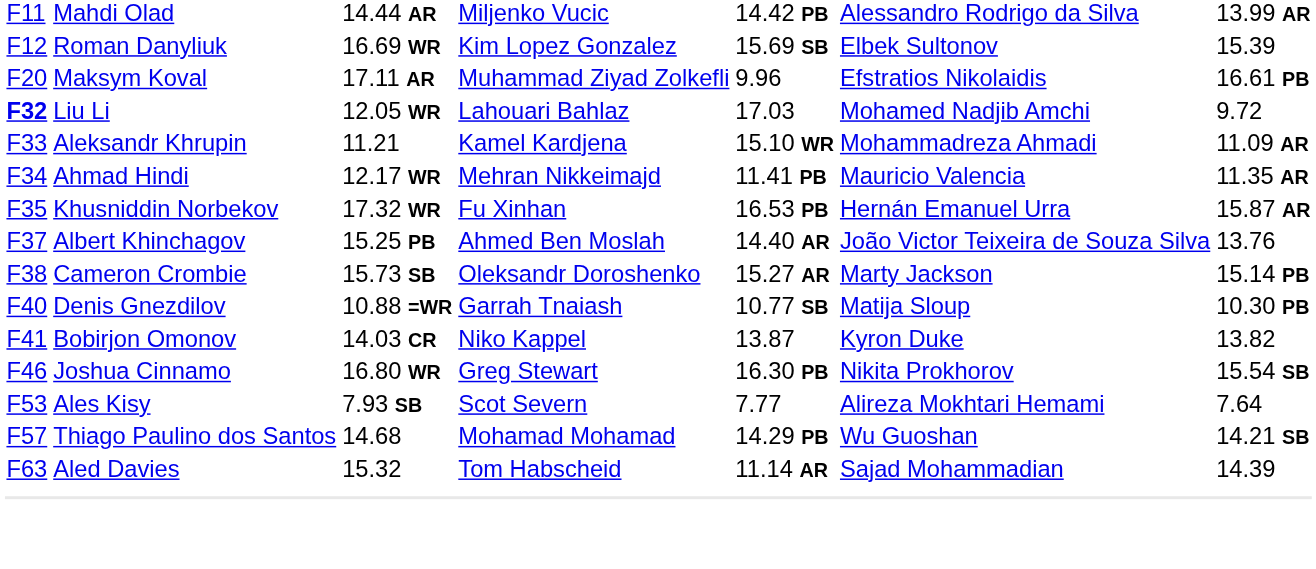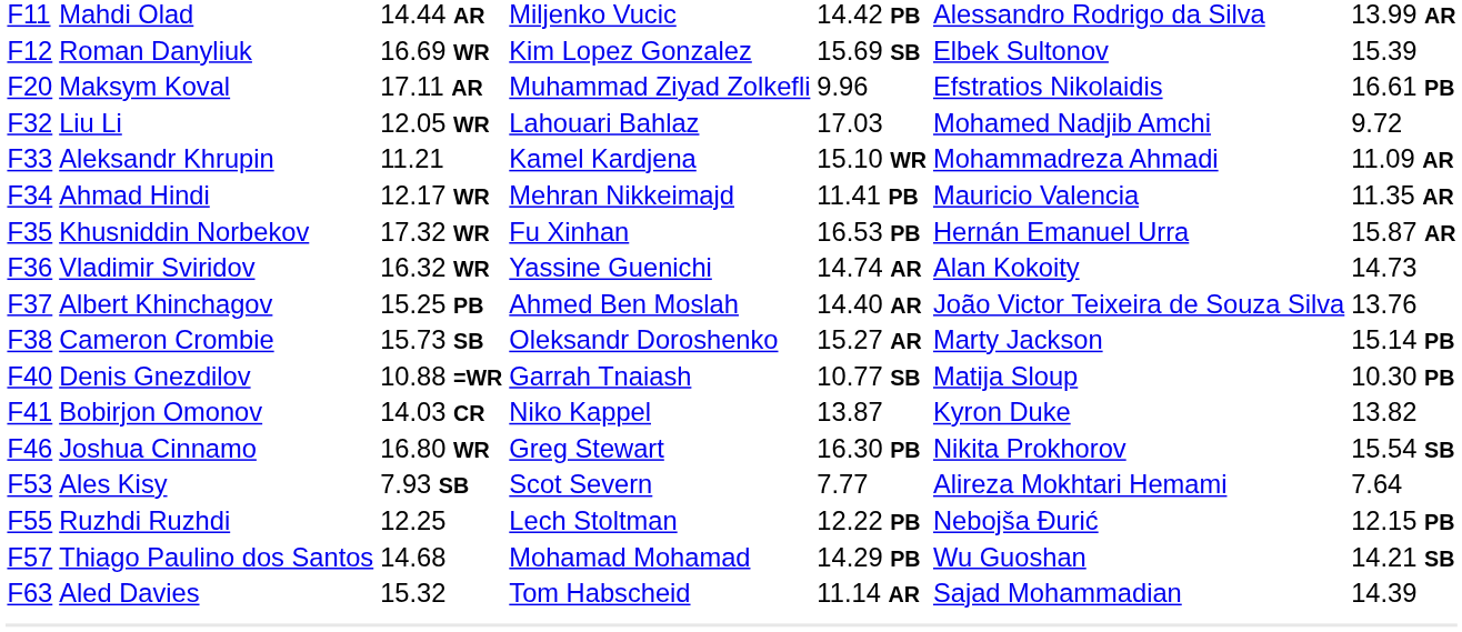Liu Li | column 1: bold -> normal
+ row: F36 | Vladimir Sviridov | 16.32 WR | Yassine Guenichi | 14.74 AR | Alan Kokoity | 14.73
+ row: F55 | Ruzhdi Ruzhdi | 12.25 | Lech Stoltman | 12.22 PB | Nebojša Đurić | 12.15 PB
